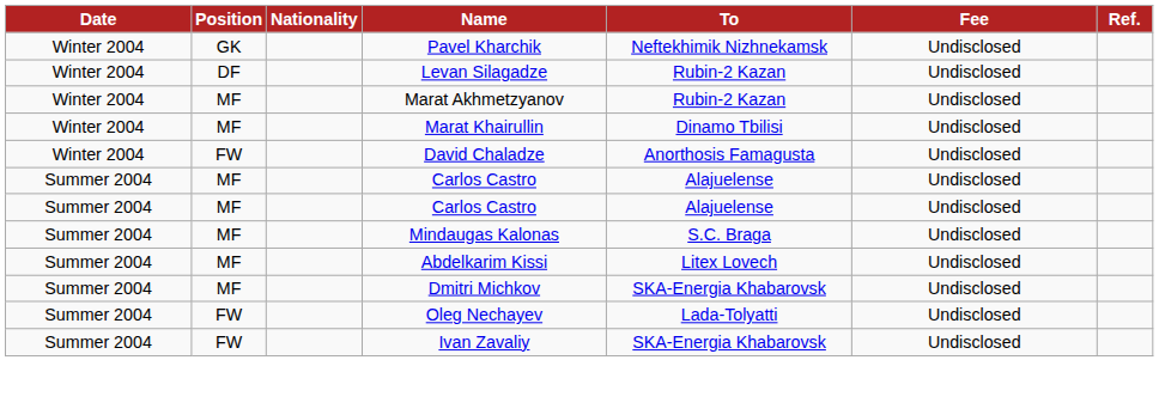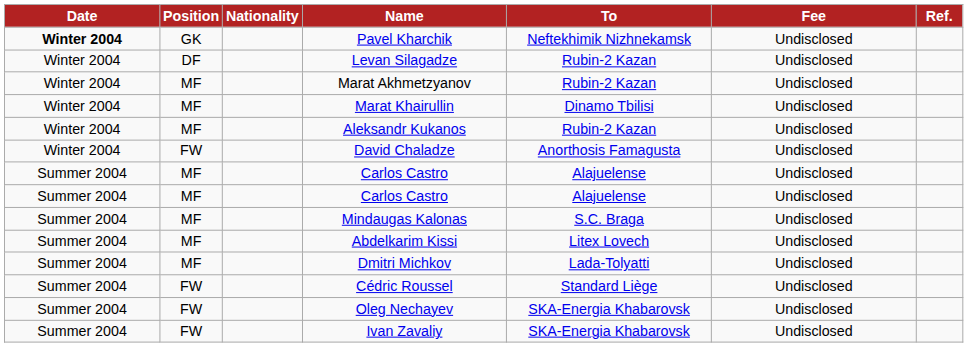Pavel Kharchik | Date: normal -> bold
+ row: Winter 2004 | MF | Aleksandr Kukanos | Rubin-2 Kazan | Undisclosed
Dmitri Michkov | To: SKA-Energia Khabarovsk -> Lada-Tolyatti
+ row: Summer 2004 | FW | Cédric Roussel | Standard Liège | Undisclosed
Oleg Nechayev | To: Lada-Tolyatti -> SKA-Energia Khabarovsk
